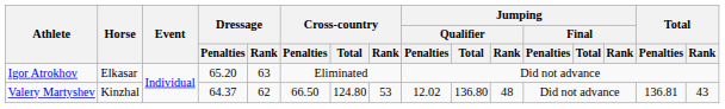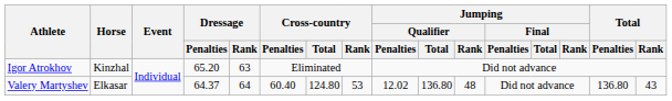Igor Atrokhov | Horse: Elkasar -> Kinzhal
Valery Martyshev | Horse: Kinzhal -> Elkasar
Valery Martyshev | Dressage / Rank: 62 -> 64
Valery Martyshev | Cross-country / Penalties: 66.50 -> 60.40
Valery Martyshev | Total / Penalties: 136.81 -> 136.80
